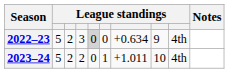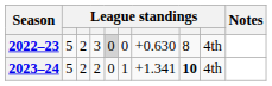2022–23 | column 7: +0.634 -> +0.630
2022–23 | column 8: 9 -> 8
2023–24 | column 7: +1.011 -> +1.341
2023–24 | column 8: normal -> bold
